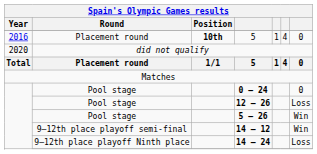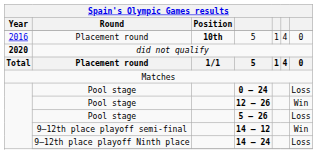did not qualify | Year: normal -> bold
0 – 24 | column 7: 0 -> Loss
12 – 26 | column 7: Loss -> Win
5 – 26 | column 7: Win -> Loss
